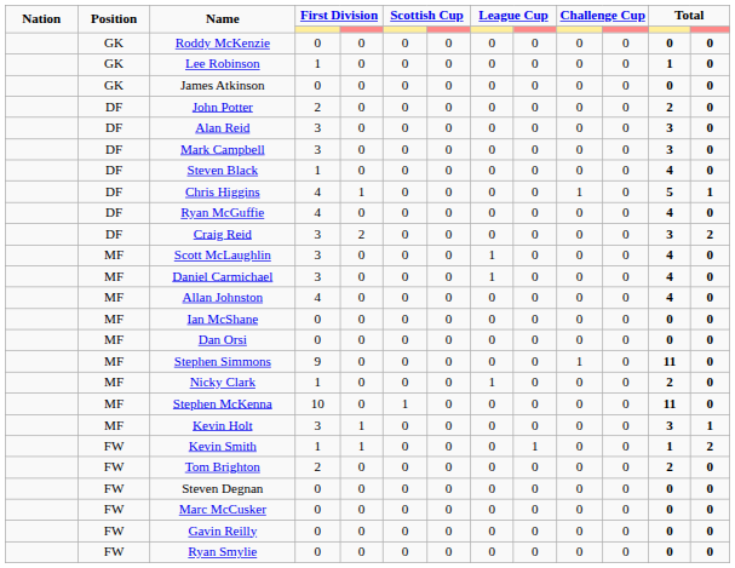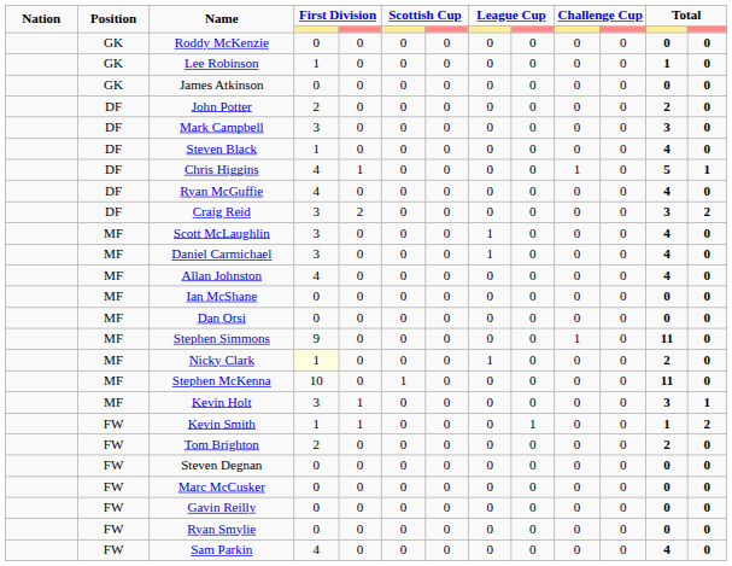- row: DF | Alan Reid | 3 | 0 | 0 | 0 | 0 | 0 | 0 | 0 | 3 | 0
Nicky Clark | column 4: no background -> lightyellow background
+ row: FW | Sam Parkin | 4 | 0 | 0 | 0 | 0 | 0 | 0 | 0 | 4 | 0
